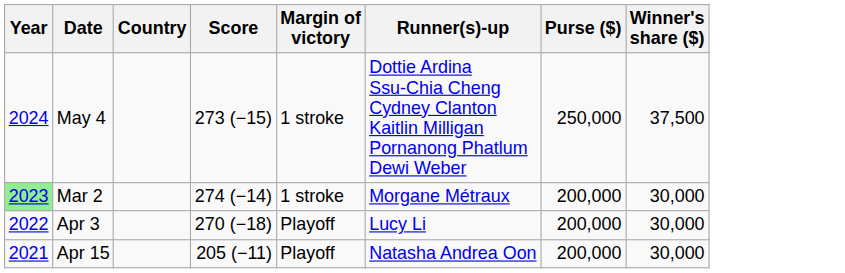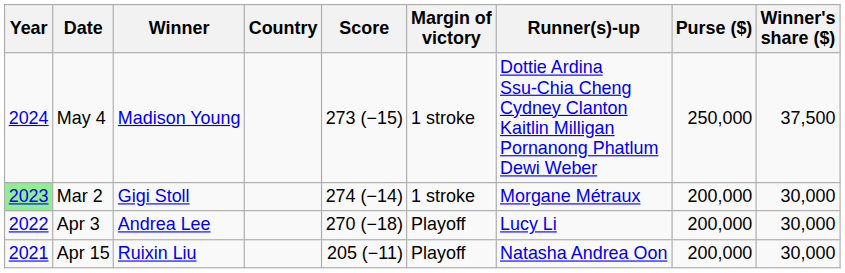+ column: Winner | Madison Young | Gigi Stoll | Andrea Lee | Ruixin Liu
